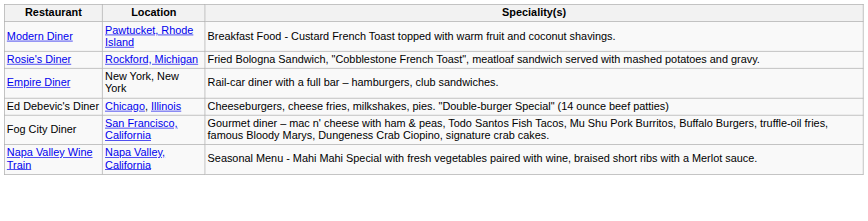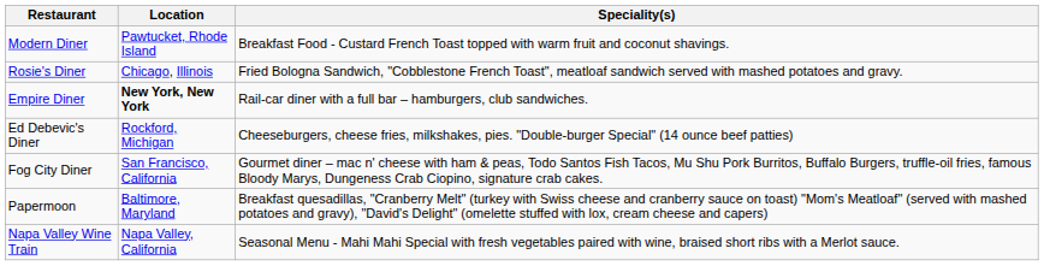Rosie's Diner | Location: Rockford, Michigan -> Chicago, Illinois
Empire Diner | Location: normal -> bold
Ed Debevic's Diner | Location: Chicago, Illinois -> Rockford, Michigan
+ row: Papermoon | Baltimore, Maryland | Breakfast quesadillas, "Cranberry Melt" (turkey with Swiss cheese and cranberry sauce on toast) "Mom's Meatloaf" (served with mashed potatoes and gravy), "David's Delight" (omelette stuffed with lox, cream cheese and capers)
